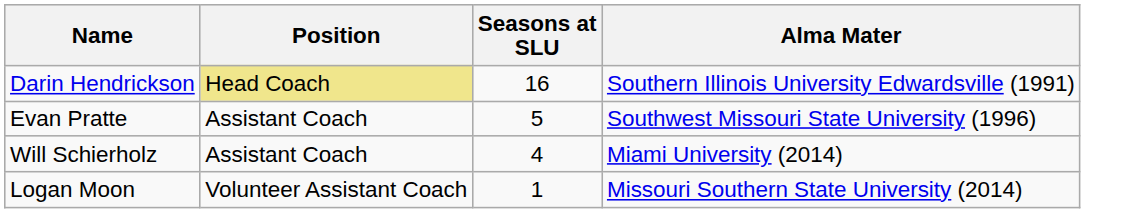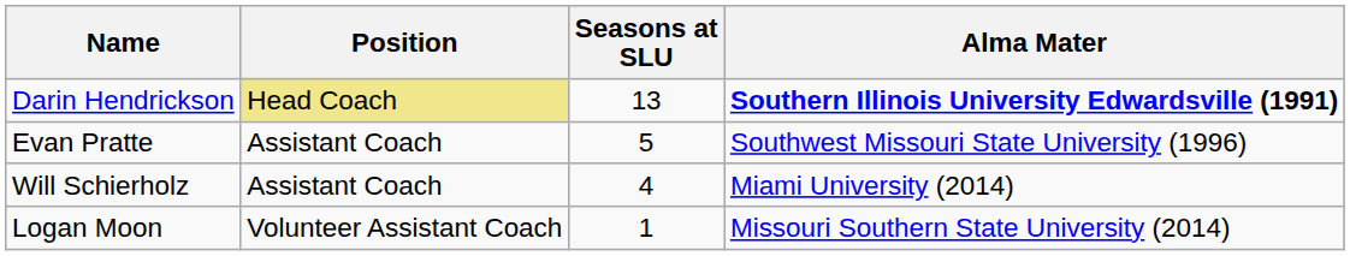Darin Hendrickson | Seasons at SLU: 16 -> 13
Darin Hendrickson | Alma Mater: normal -> bold
